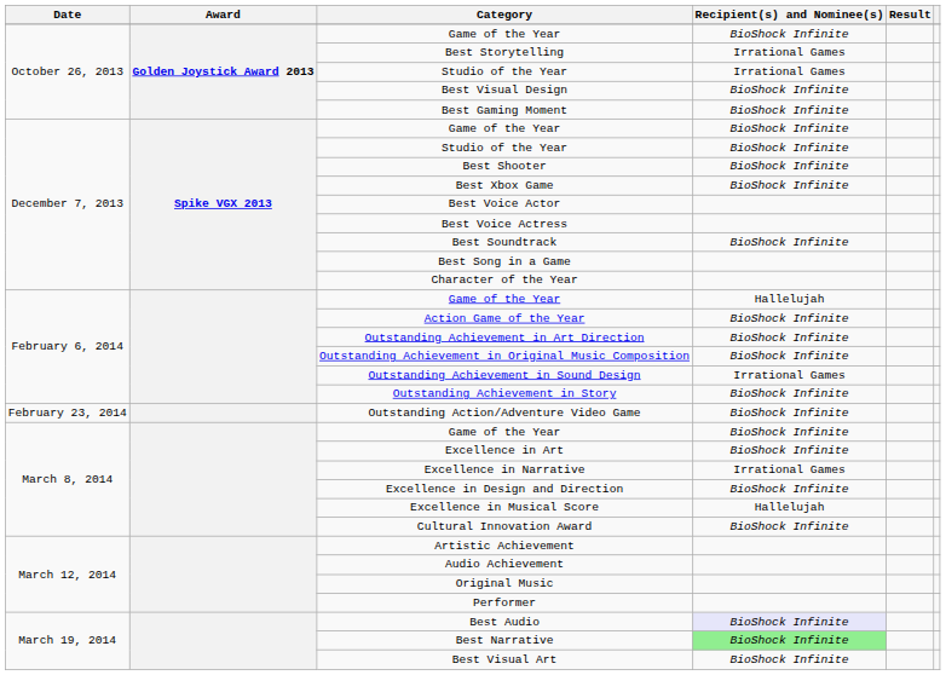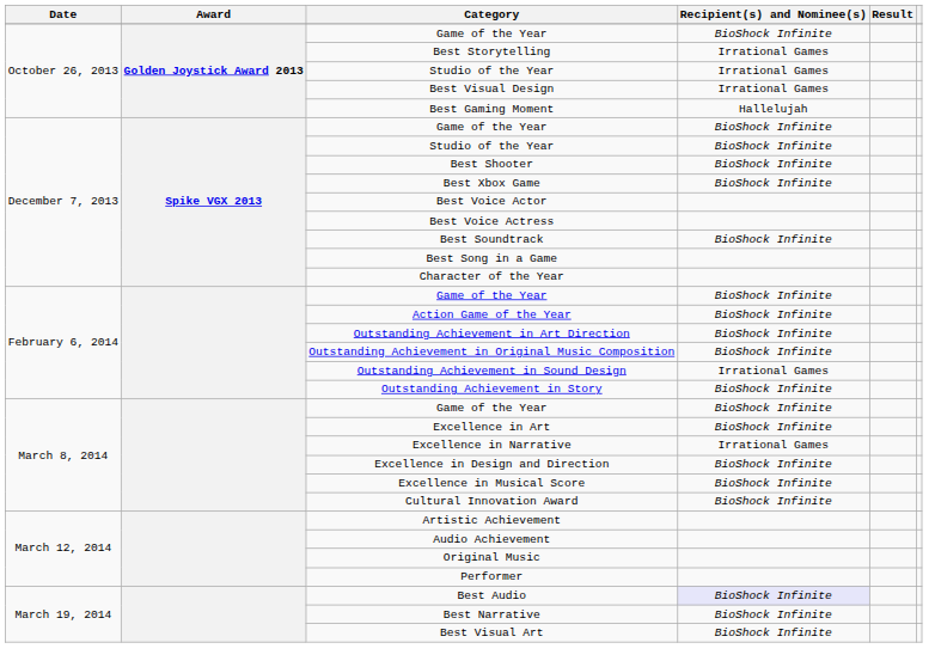Best Visual Design | Recipient(s) and Nominee(s): BioShock Infinite -> Irrational Games
Best Gaming Moment | Recipient(s) and Nominee(s): BioShock Infinite -> Hallelujah
February 6, 2014 / Game of the Year | Recipient(s) and Nominee(s): Hallelujah -> BioShock Infinite
- row: February 23, 2014 | Outstanding Action/Adventure Video Game | BioShock Infinite
Excellence in Musical Score | Recipient(s) and Nominee(s): Hallelujah -> BioShock Infinite
Best Narrative | Recipient(s) and Nominee(s): lightgreen background -> no background
